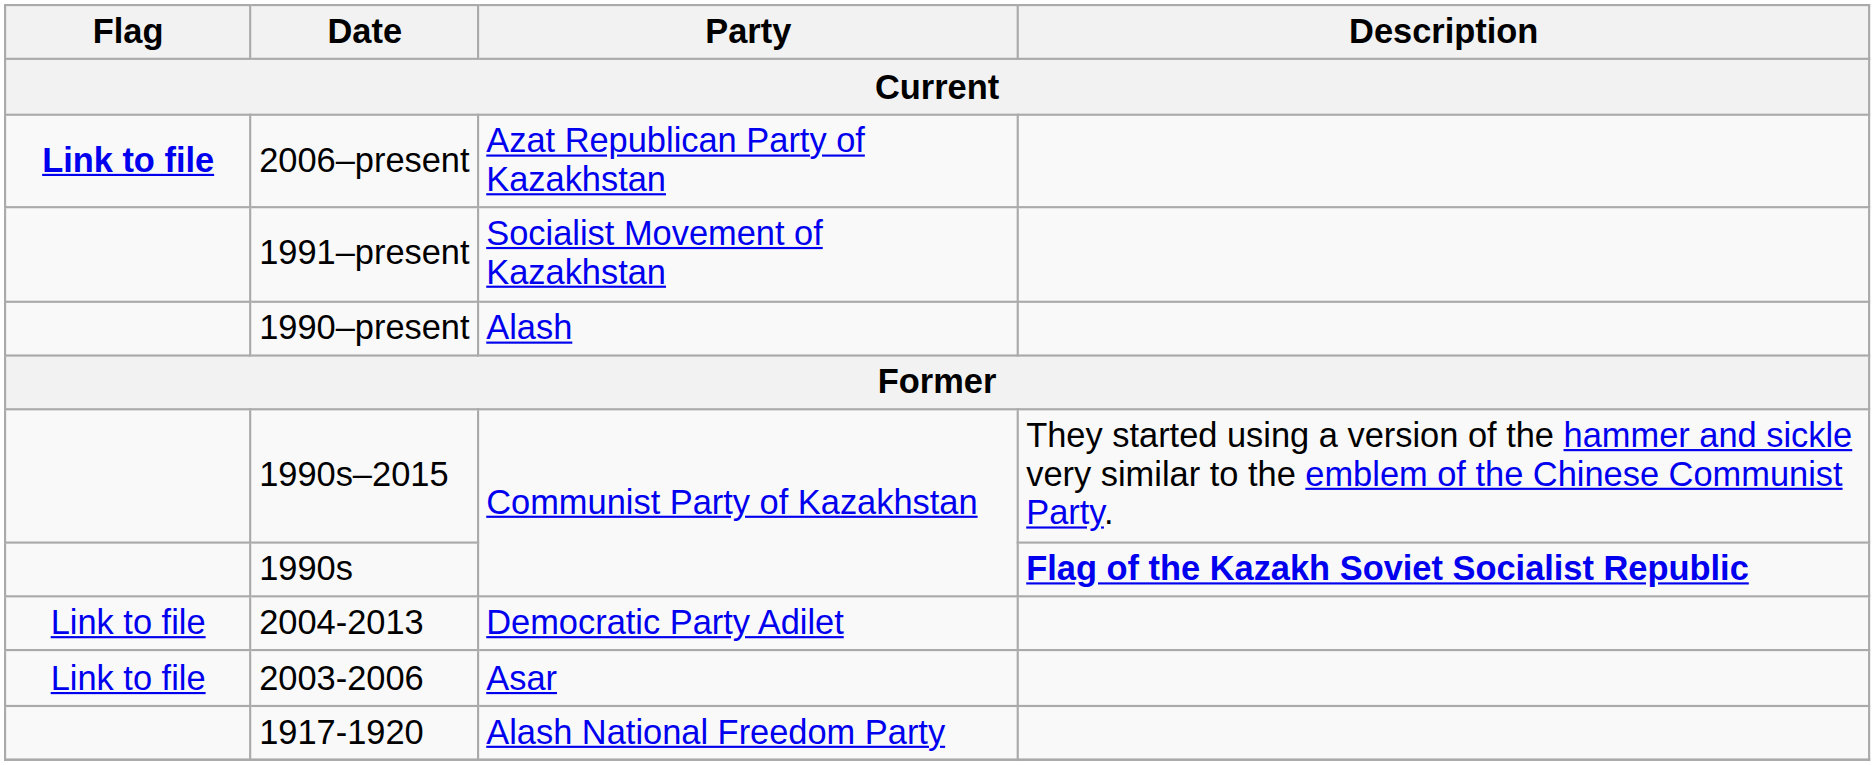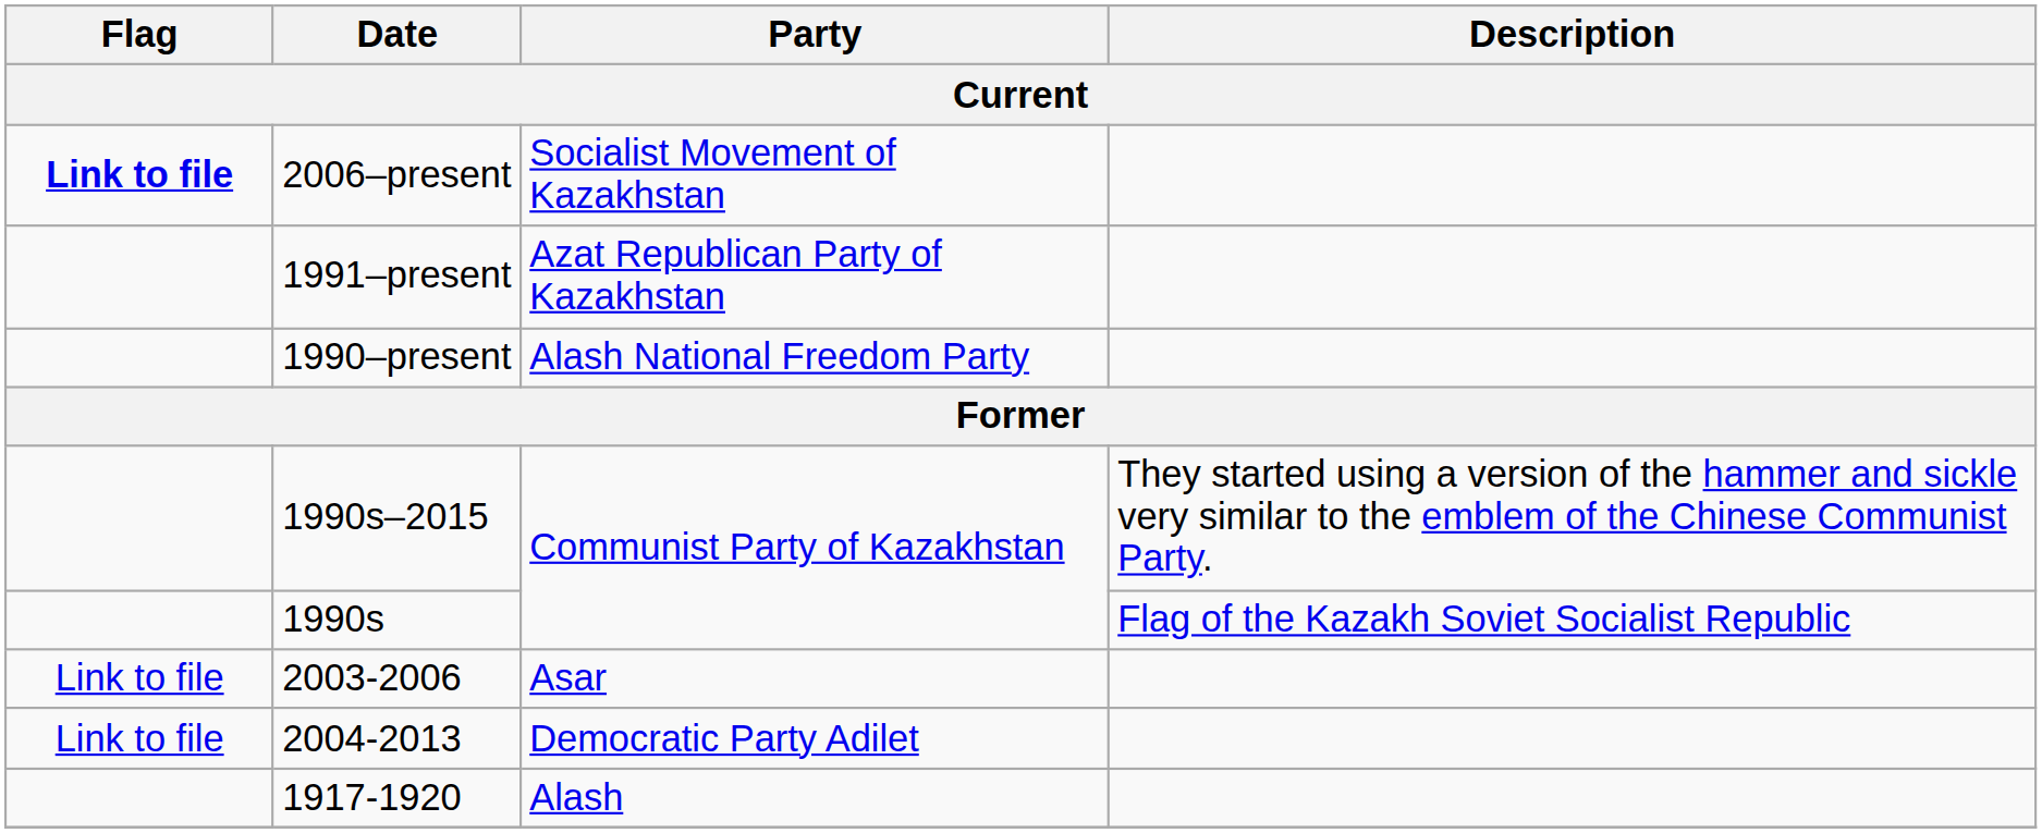2006–present | Party: Azat Republican Party of Kazakhstan -> Socialist Movement of Kazakhstan
1991–present | Party: Socialist Movement of Kazakhstan -> Azat Republican Party of Kazakhstan
1990–present | Party: Alash -> Alash National Freedom Party
1990s | Description: bold -> normal
rows swapped: 2003-2006 <-> 2004-2013
1917-1920 | Party: Alash National Freedom Party -> Alash
